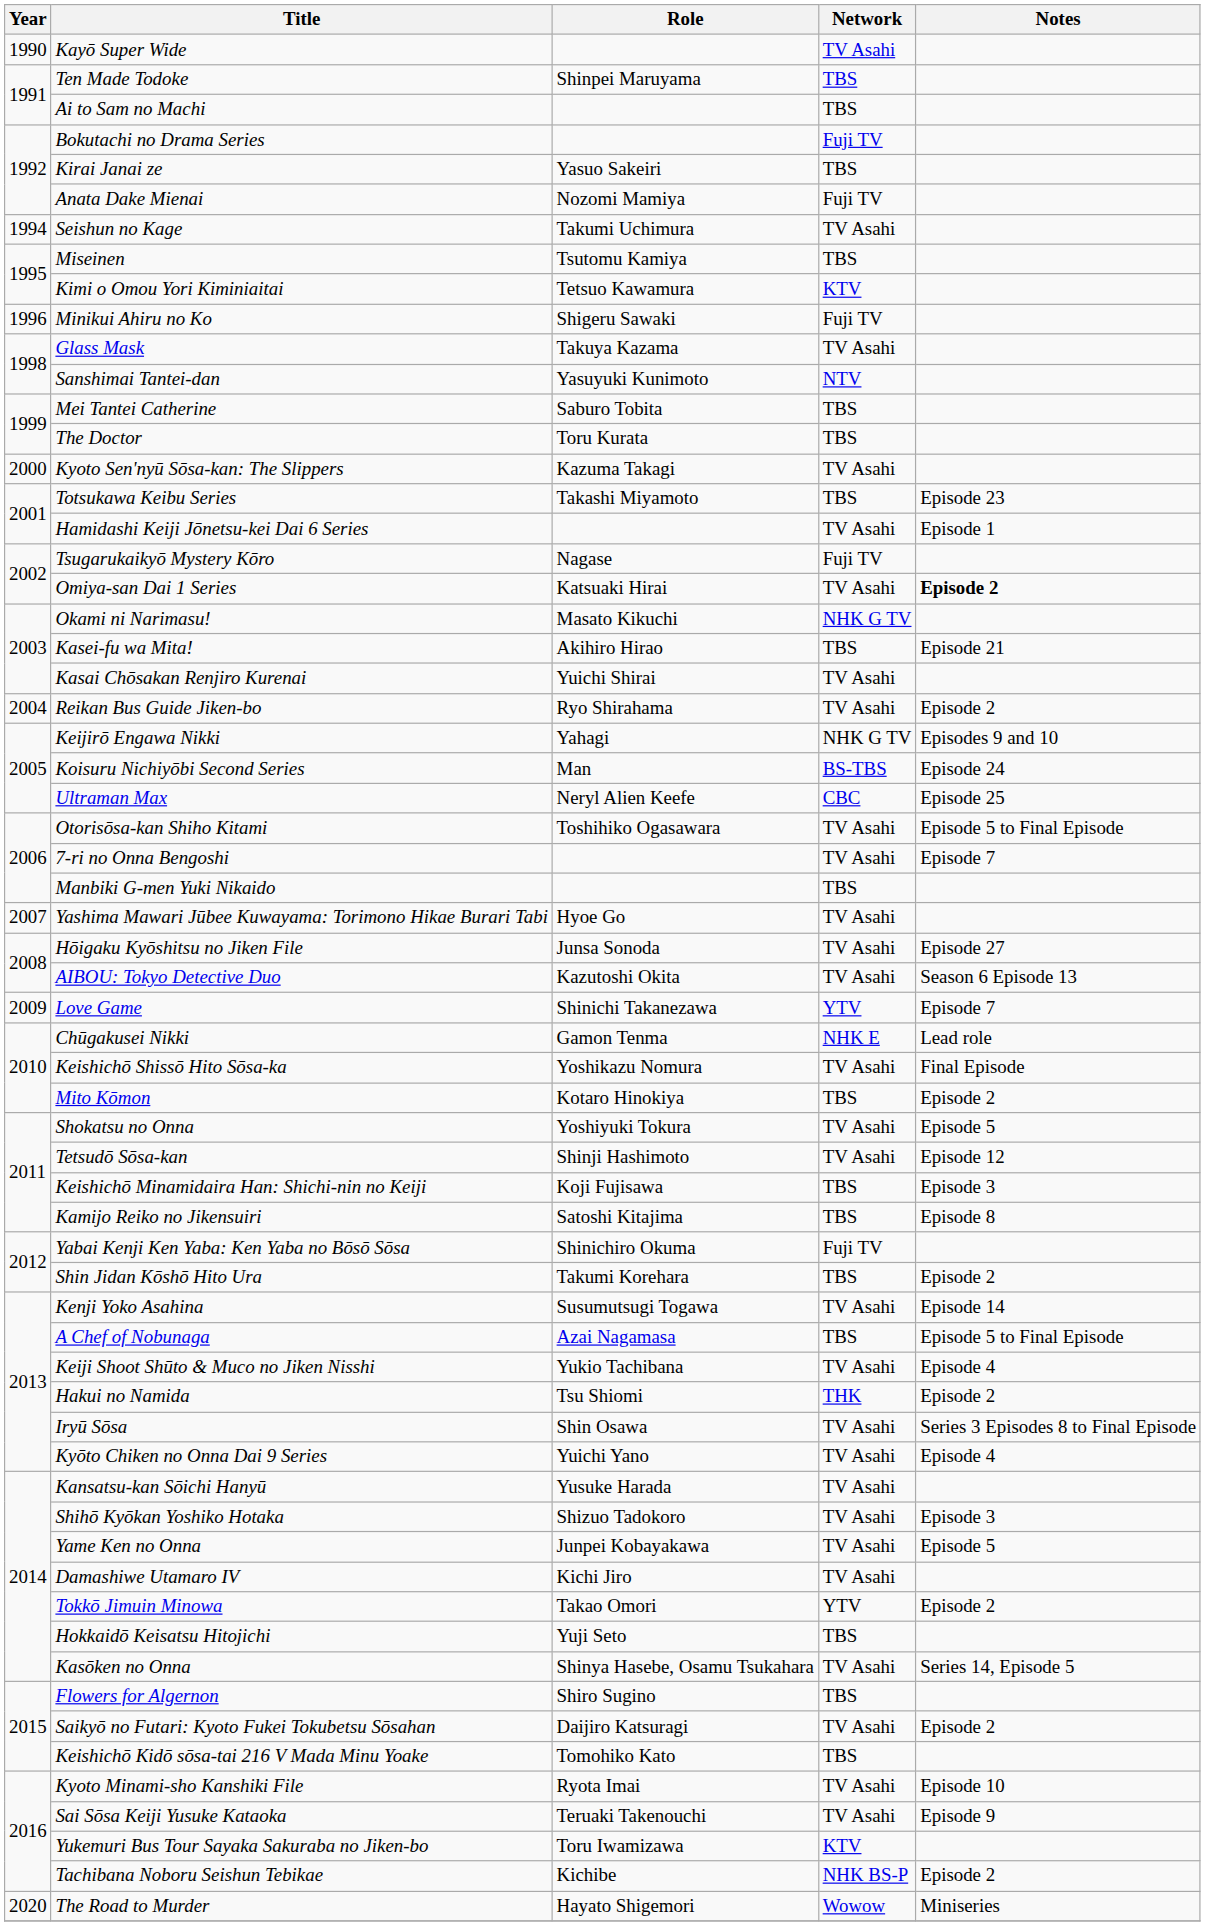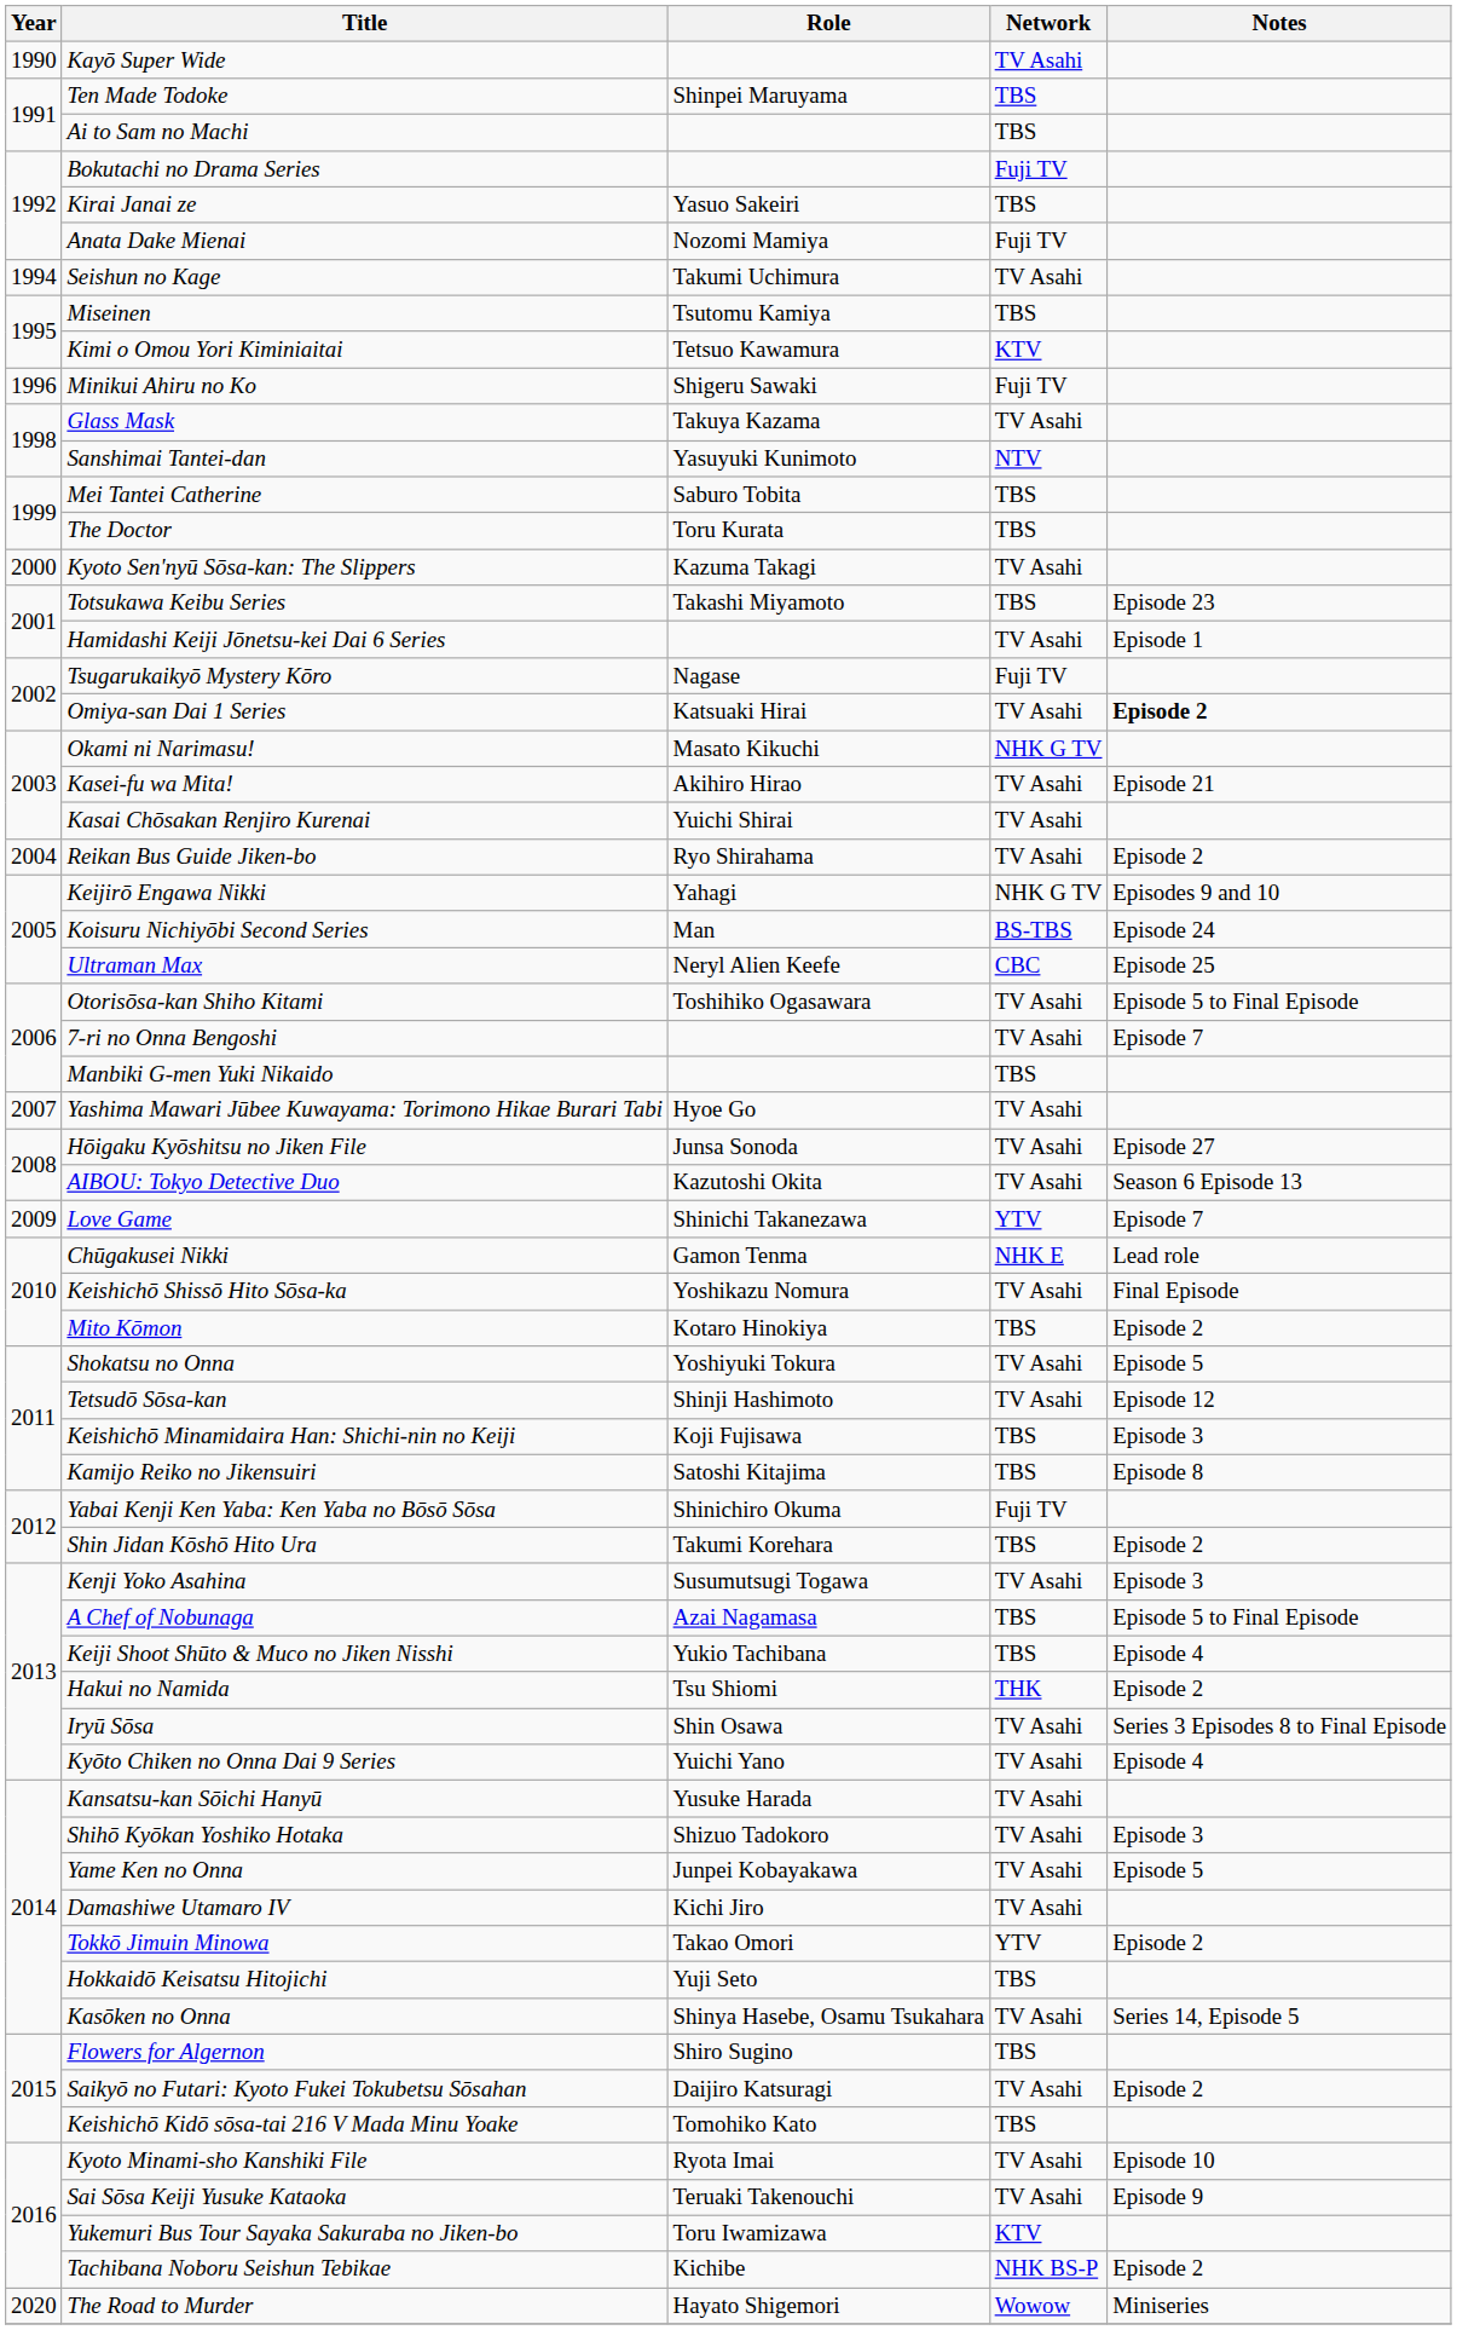Kasei-fu wa Mita! | Network: TBS -> TV Asahi
Kenji Yoko Asahina | Notes: Episode 14 -> Episode 3
Keiji Shoot Shūto & Muco no Jiken Nisshi | Network: TV Asahi -> TBS
